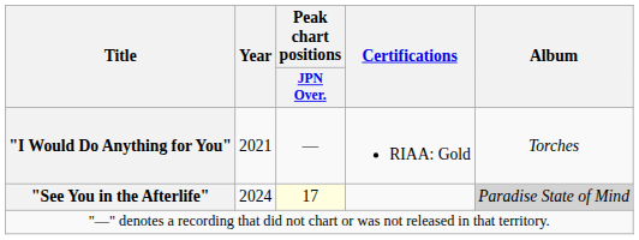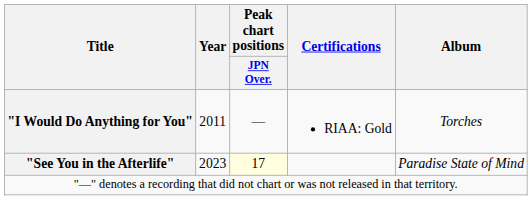"I Would Do Anything for You" | Year: 2021 -> 2011
"See You in the Afterlife" | Year: 2024 -> 2023
"See You in the Afterlife" | Album: lightgrey background -> no background
